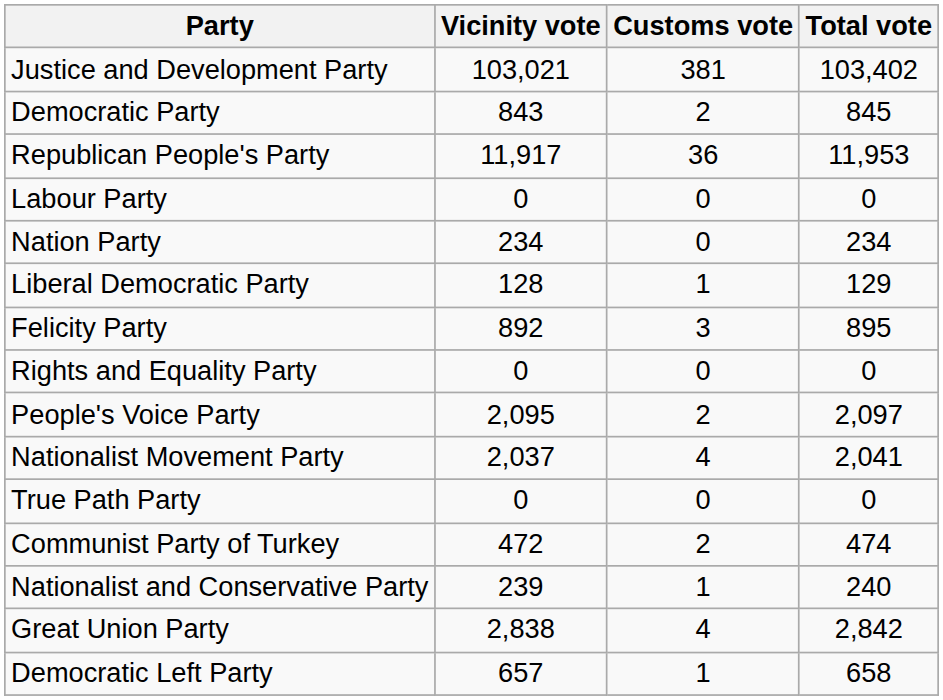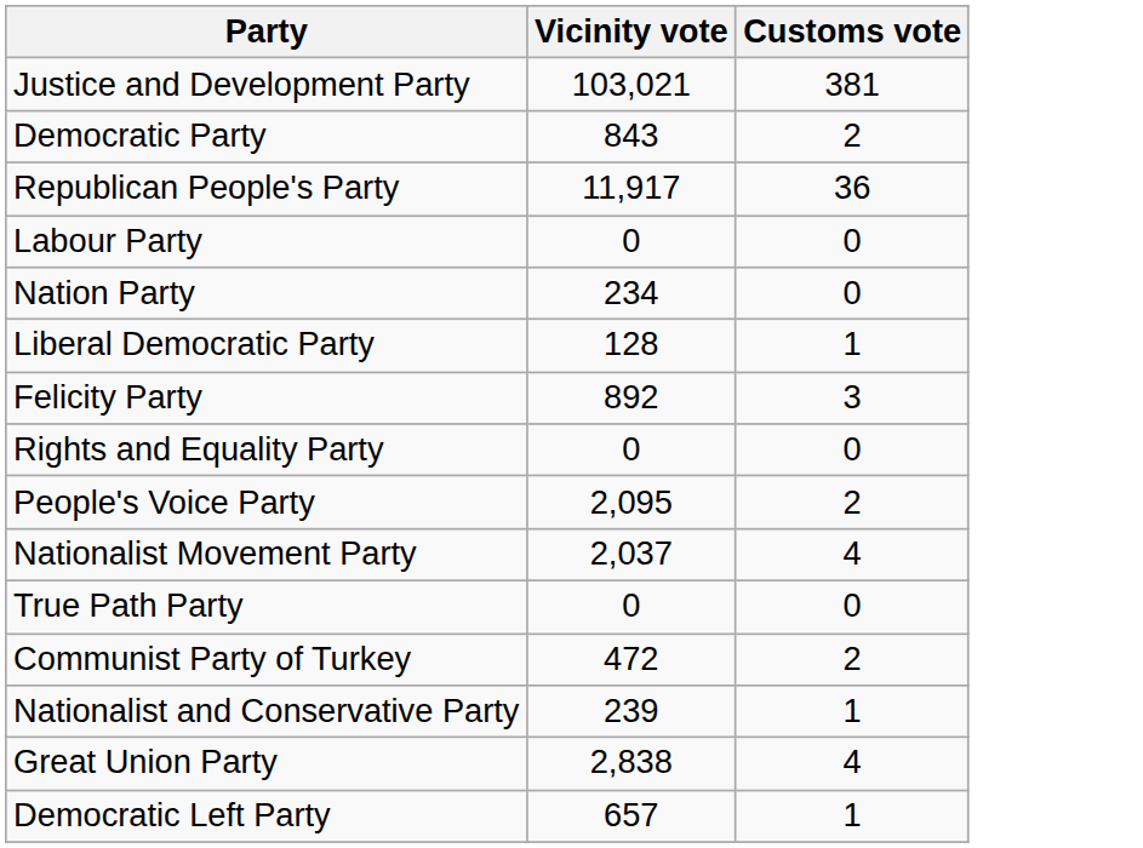- column: Total vote | 103,402 | 845 | 11,953 | 0 | 234 | 129 | 895 | 0 | 2,097 | 2,041 | 0 | 474 | 240 | 2,842 | 658
